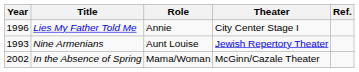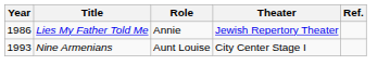Lies My Father Told Me | Year: 1996 -> 1986
Lies My Father Told Me | Theater: City Center Stage I -> Jewish Repertory Theater
Nine Armenians | Theater: Jewish Repertory Theater -> City Center Stage I
- row: 2002 | In the Absence of Spring | Mama/Woman | McGinn/Cazale Theater
